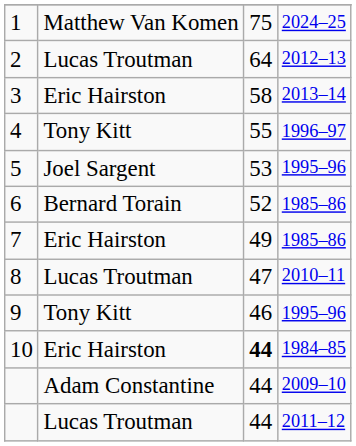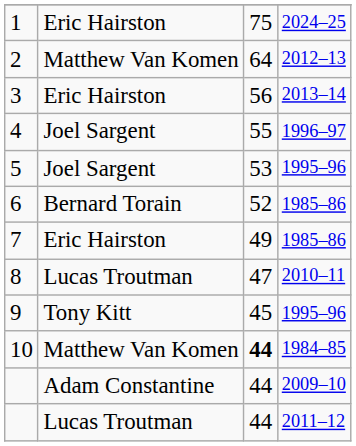1 | column 2: Matthew Van Komen -> Eric Hairston
2 | column 2: Lucas Troutman -> Matthew Van Komen
3 | column 3: 58 -> 56
4 | column 2: Tony Kitt -> Joel Sargent
9 | column 3: 46 -> 45
10 | column 2: Eric Hairston -> Matthew Van Komen
